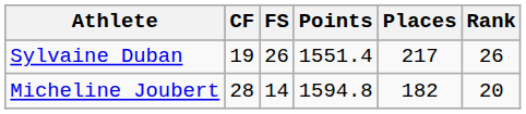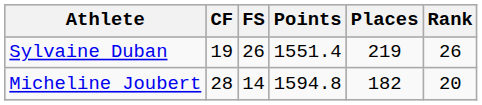Sylvaine Duban | Places: 217 -> 219
